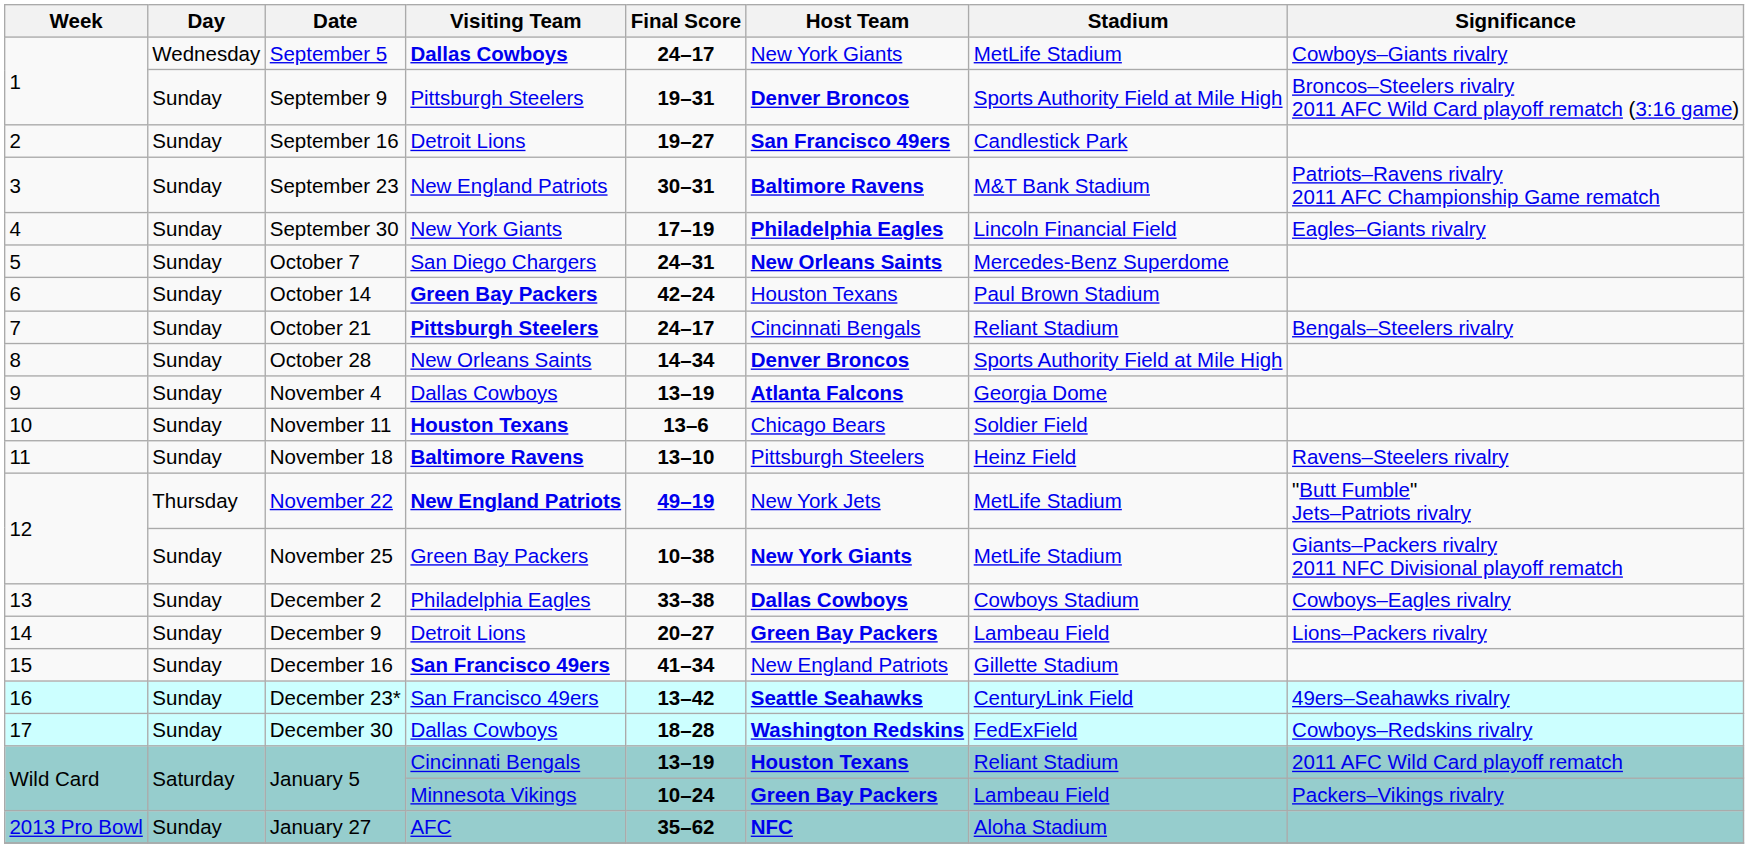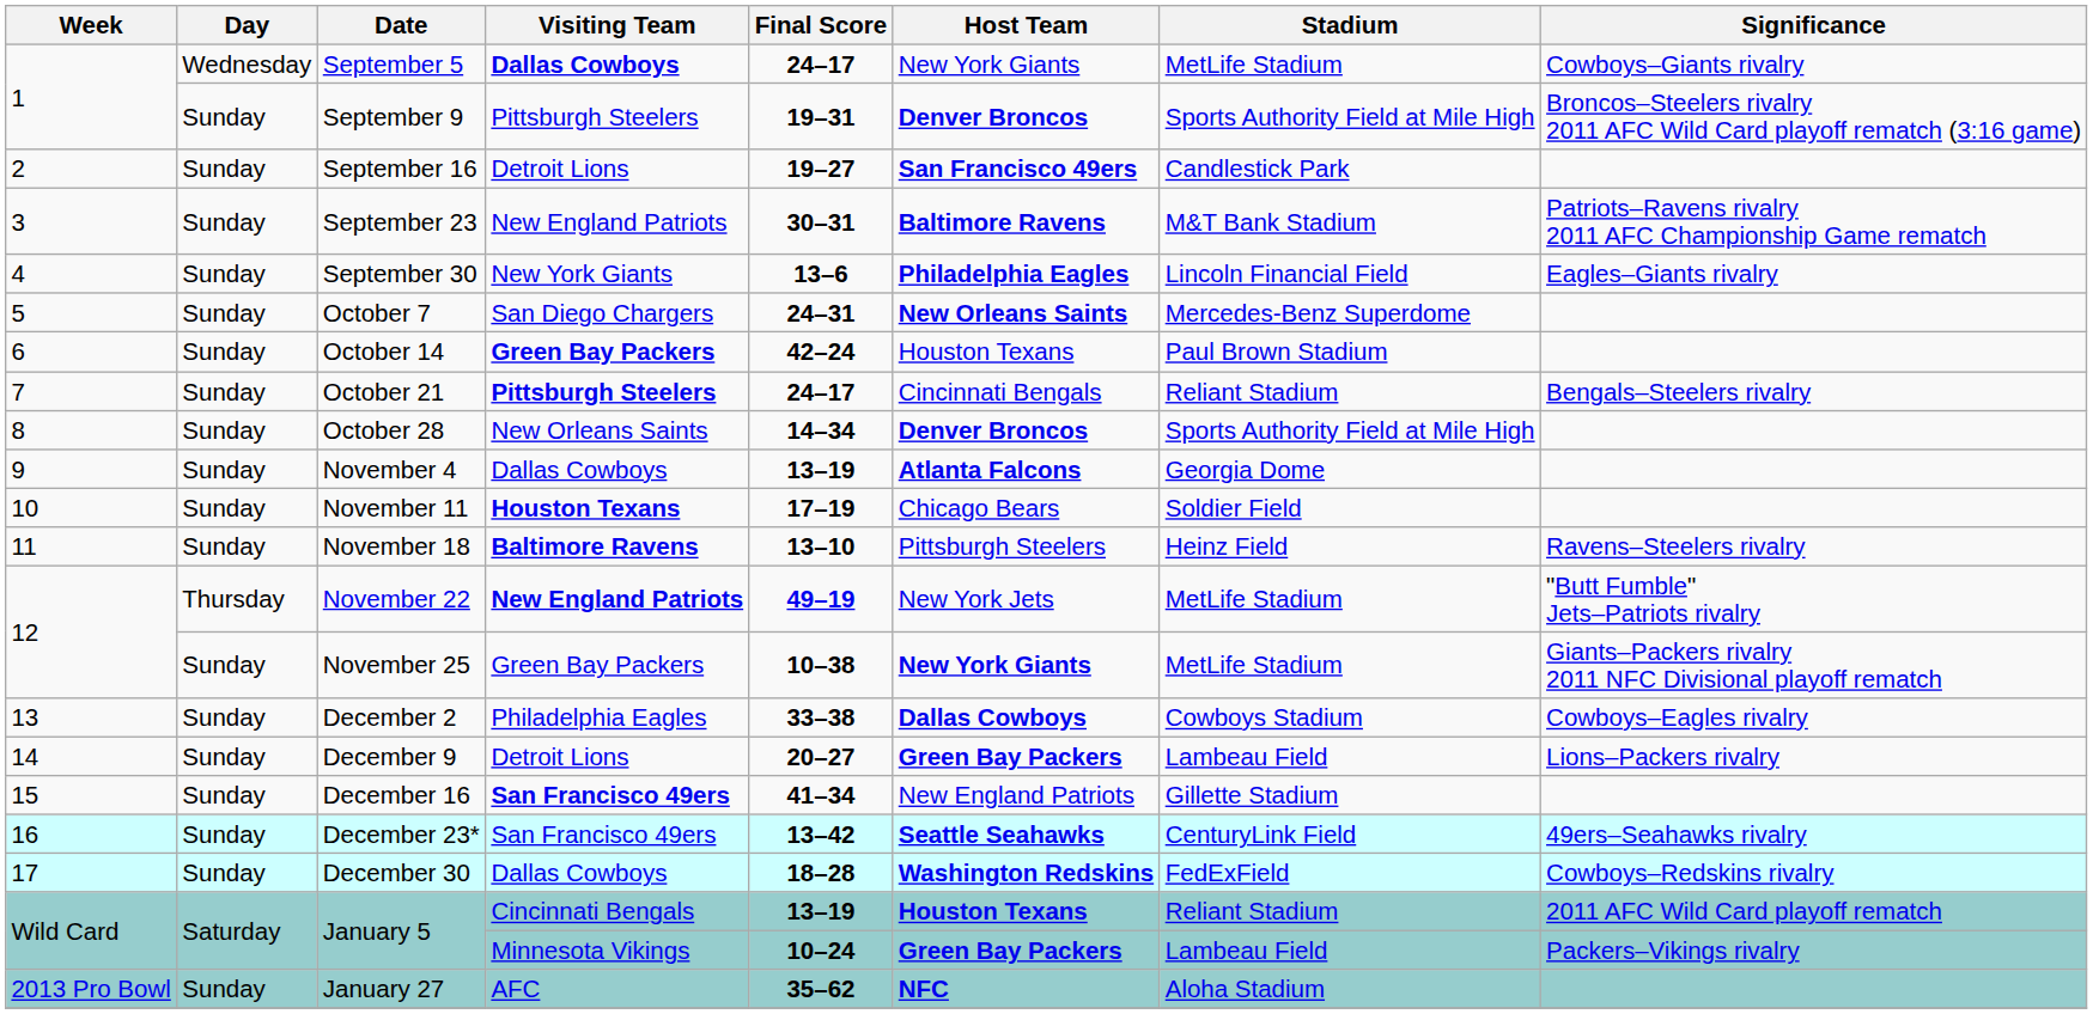September 30 | Final Score: 17–19 -> 13–6
November 11 | Final Score: 13–6 -> 17–19
